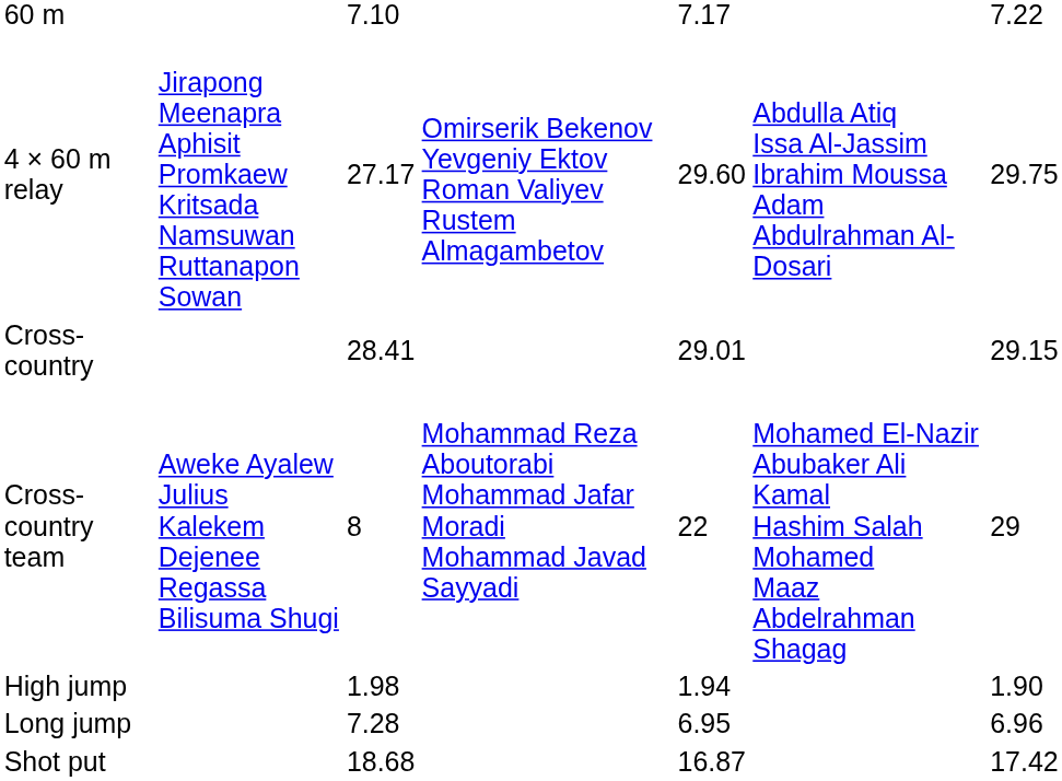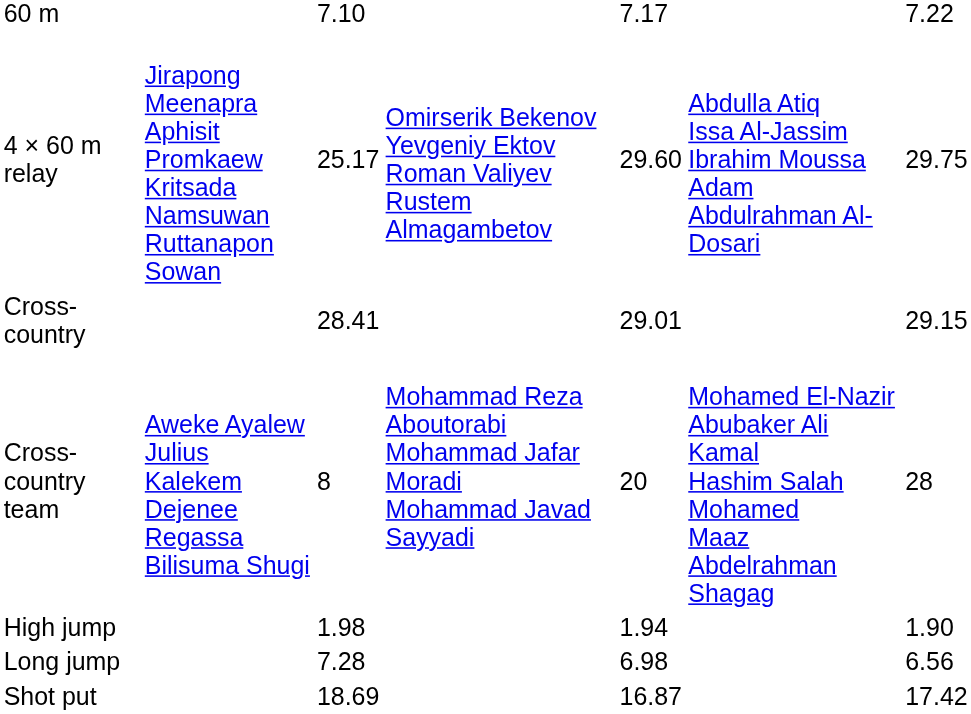4 × 60 m relay | column 3: 27.17 -> 25.17
Cross-country team | column 5: 22 -> 20
Cross-country team | column 7: 29 -> 28
Long jump | column 5: 6.95 -> 6.98
Long jump | column 7: 6.96 -> 6.56
Shot put | column 3: 18.68 -> 18.69
